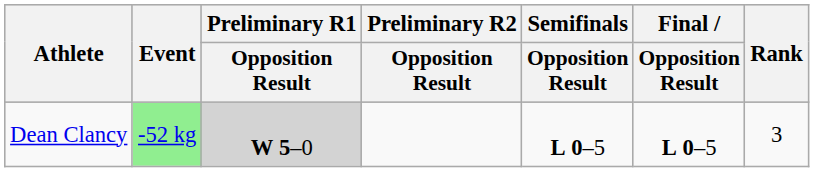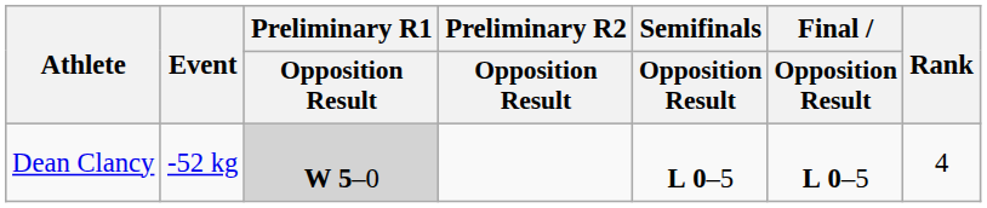Dean Clancy | Event: lightgreen background -> no background
Dean Clancy | Rank: 3 -> 4
